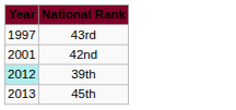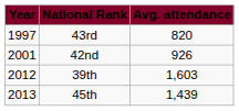+ column: Avg. attendance | 820 | 926 | 1,603 | 1,439
39th | Year: paleturquoise background -> no background
